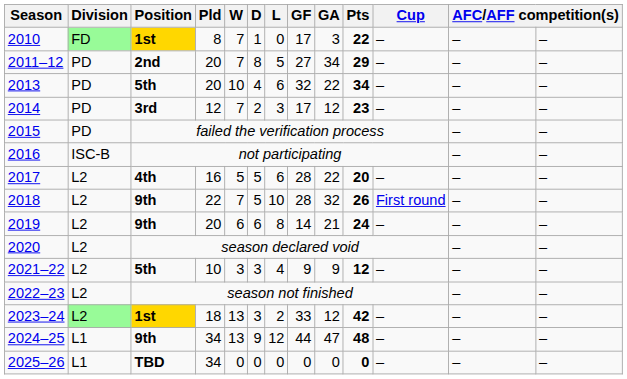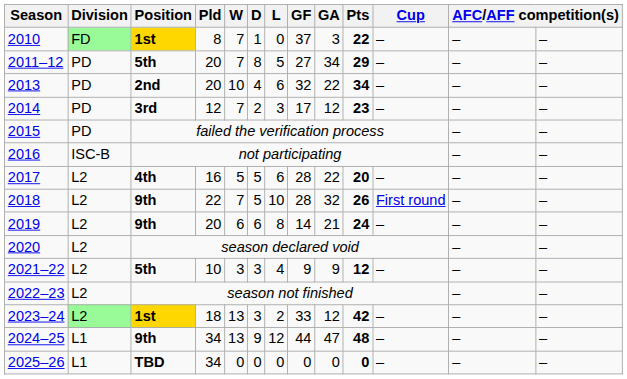2010 | GF: 17 -> 37
2011–12 | Position: 2nd -> 5th
2013 | Position: 5th -> 2nd
